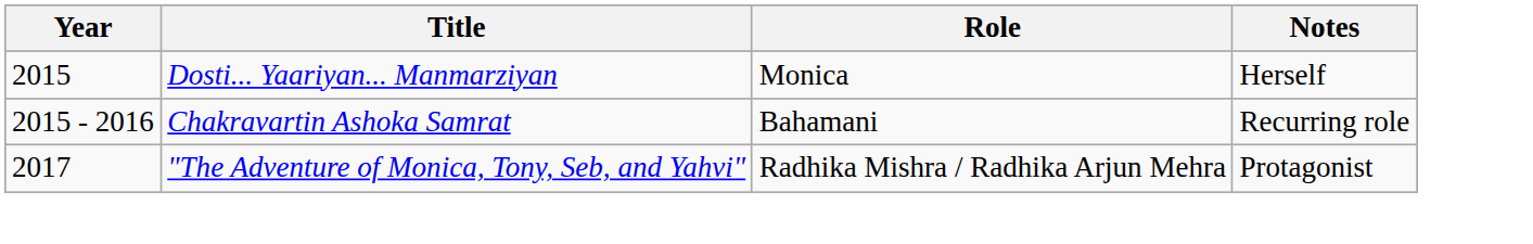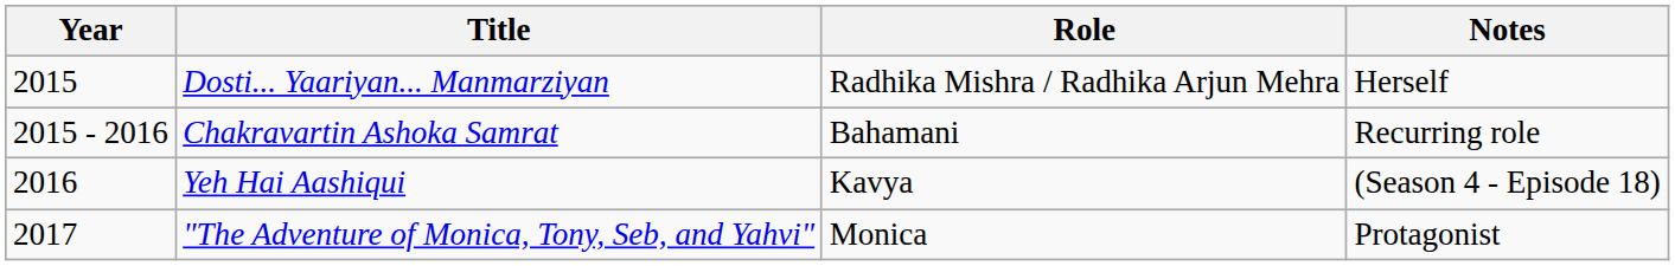Dosti... Yaariyan... Manmarziyan | Role: Monica -> Radhika Mishra / Radhika Arjun Mehra
+ row: 2016 | Yeh Hai Aashiqui | Kavya | (Season 4 - Episode 18)
"The Adventure of Monica, Tony, Seb, and Yahvi" | Role: Radhika Mishra / Radhika Arjun Mehra -> Monica
